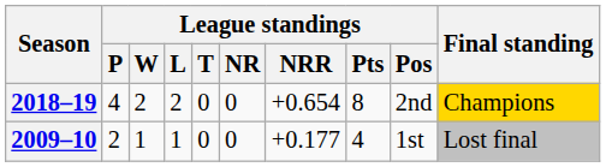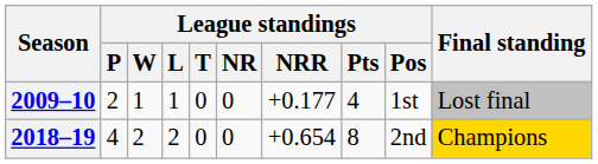rows swapped: 2009–10 <-> 2018–19
